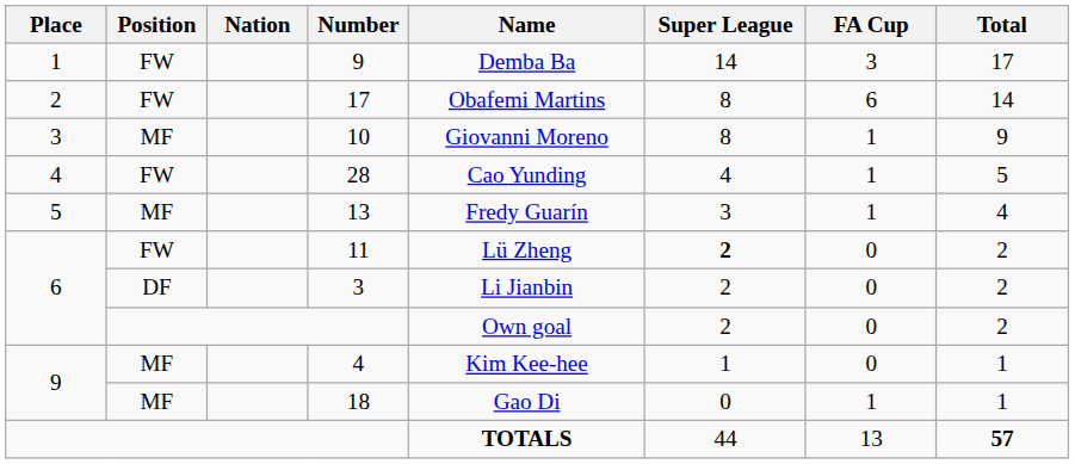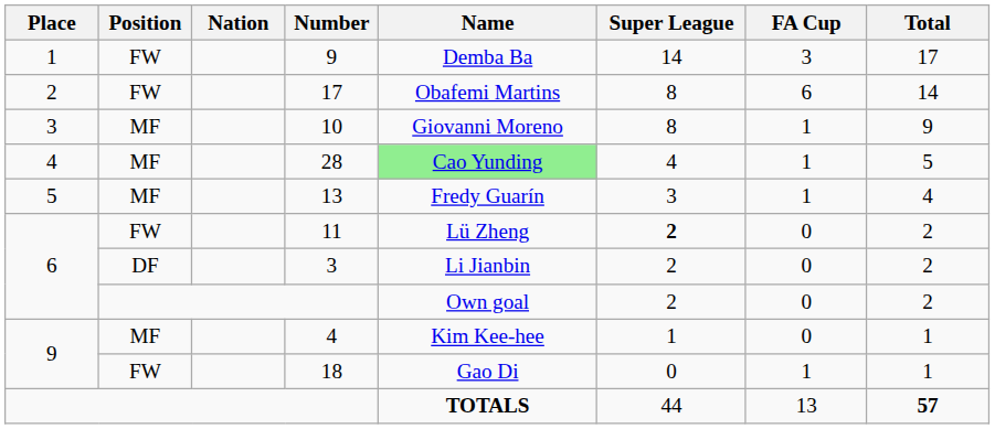28 | Position: FW -> MF
28 | Name: no background -> lightgreen background
18 | Position: MF -> FW
